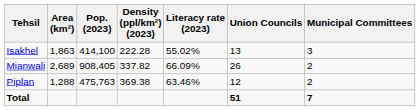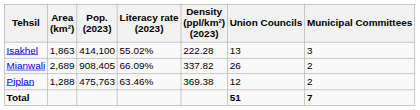columns swapped: Density (ppl/km²) (2023) <-> Literacy rate (2023)
